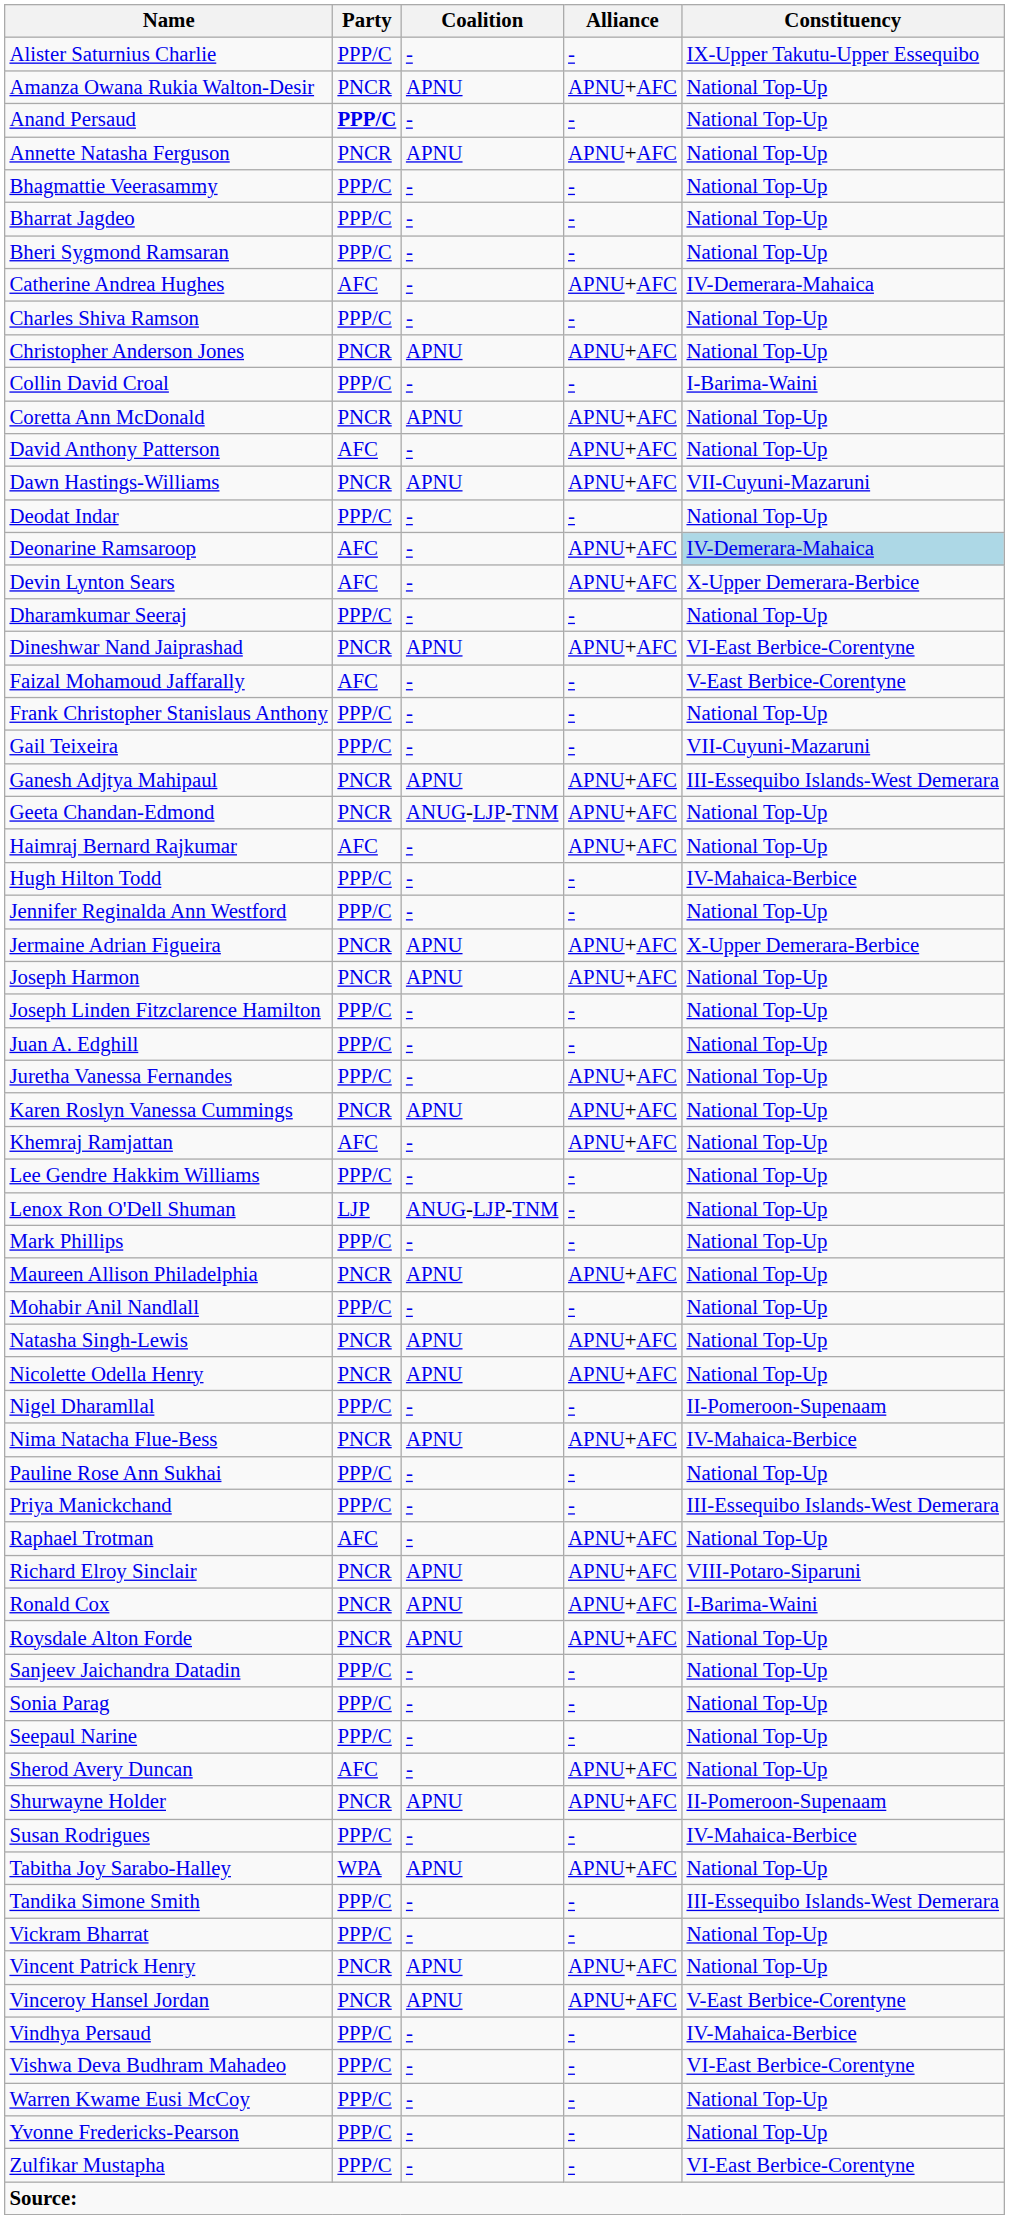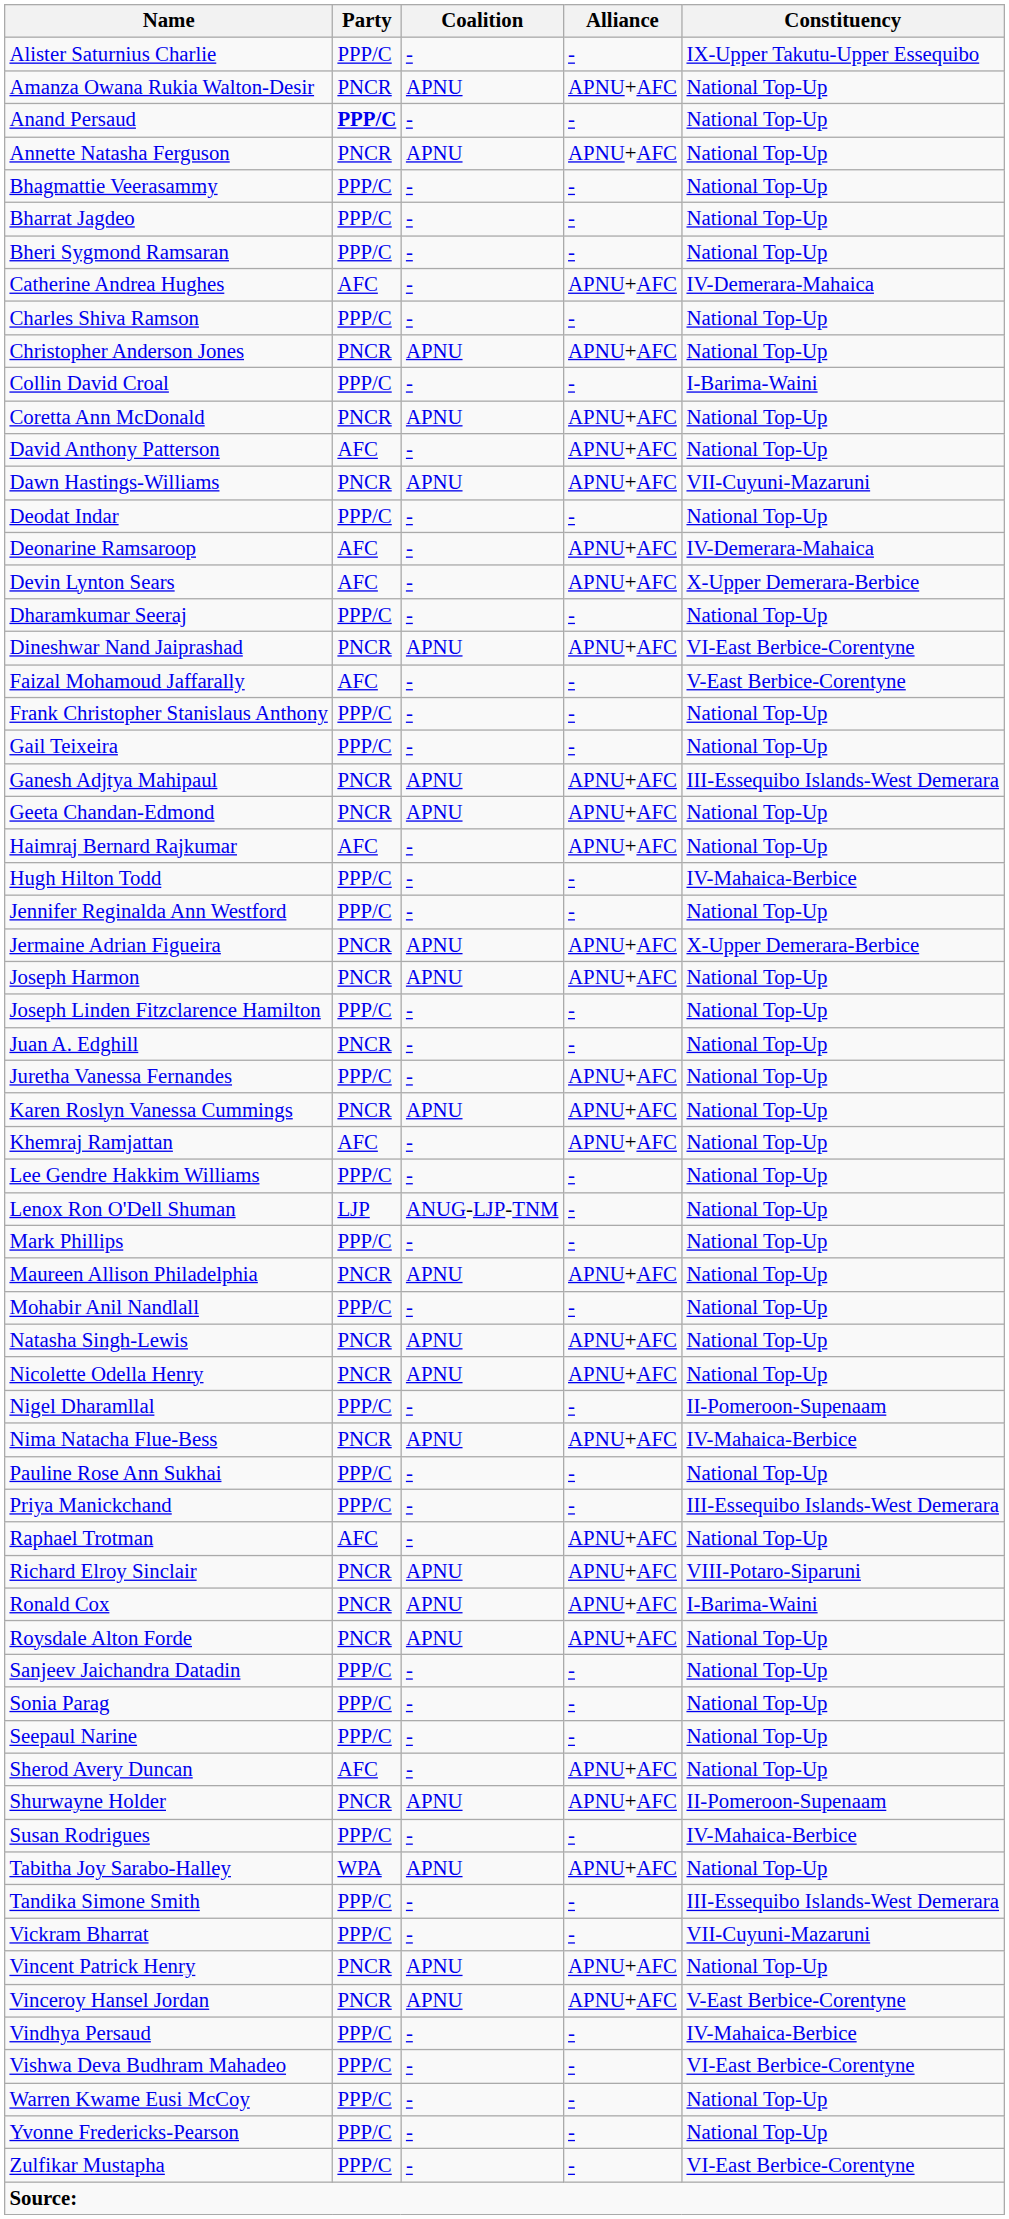Deonarine Ramsaroop | Constituency: lightblue background -> no background
Gail Teixeira | Constituency: VII-Cuyuni-Mazaruni -> National Top-Up
Geeta Chandan-Edmond | Coalition: ANUG-LJP-TNM -> APNU
Juan A. Edghill | Party: PPP/C -> PNCR
Vickram Bharrat | Constituency: National Top-Up -> VII-Cuyuni-Mazaruni
